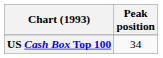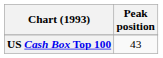US Cash Box Top 100 | Peak position: 34 -> 43
